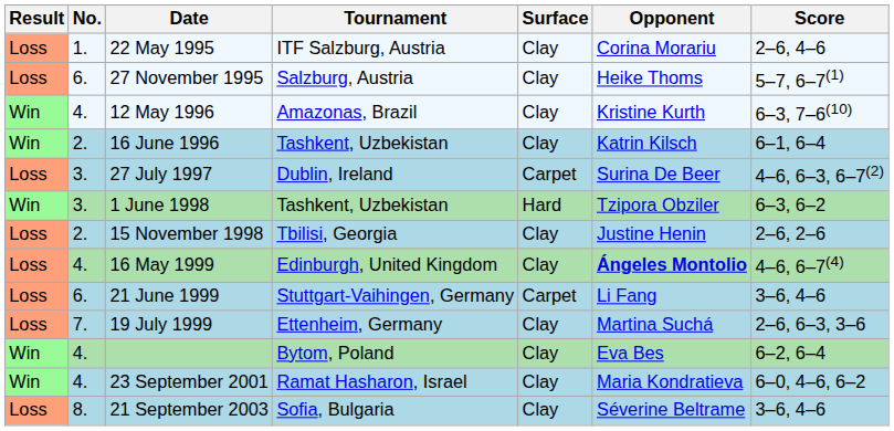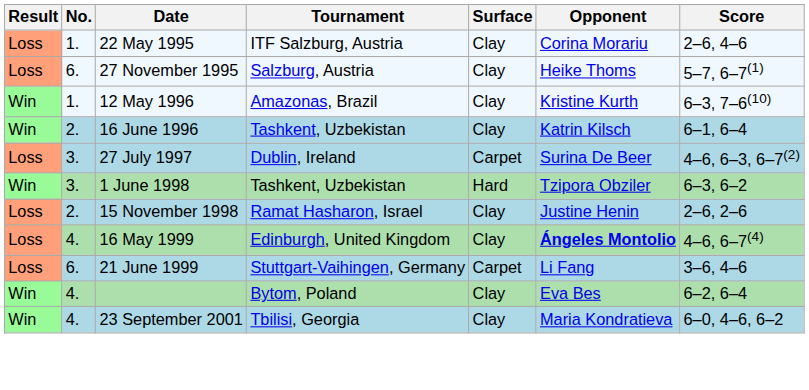12 May 1996 | No.: 4. -> 1.
15 November 1998 | Tournament: Tbilisi, Georgia -> Ramat Hasharon, Israel
- row: Loss | 7. | 19 July 1999 | Ettenheim, Germany | Clay | Martina Suchá | 2–6, 6–3, 3–6
23 September 2001 | Tournament: Ramat Hasharon, Israel -> Tbilisi, Georgia
- row: Loss | 8. | 21 September 2003 | Sofia, Bulgaria | Clay | Séverine Beltrame | 3–6, 4–6
